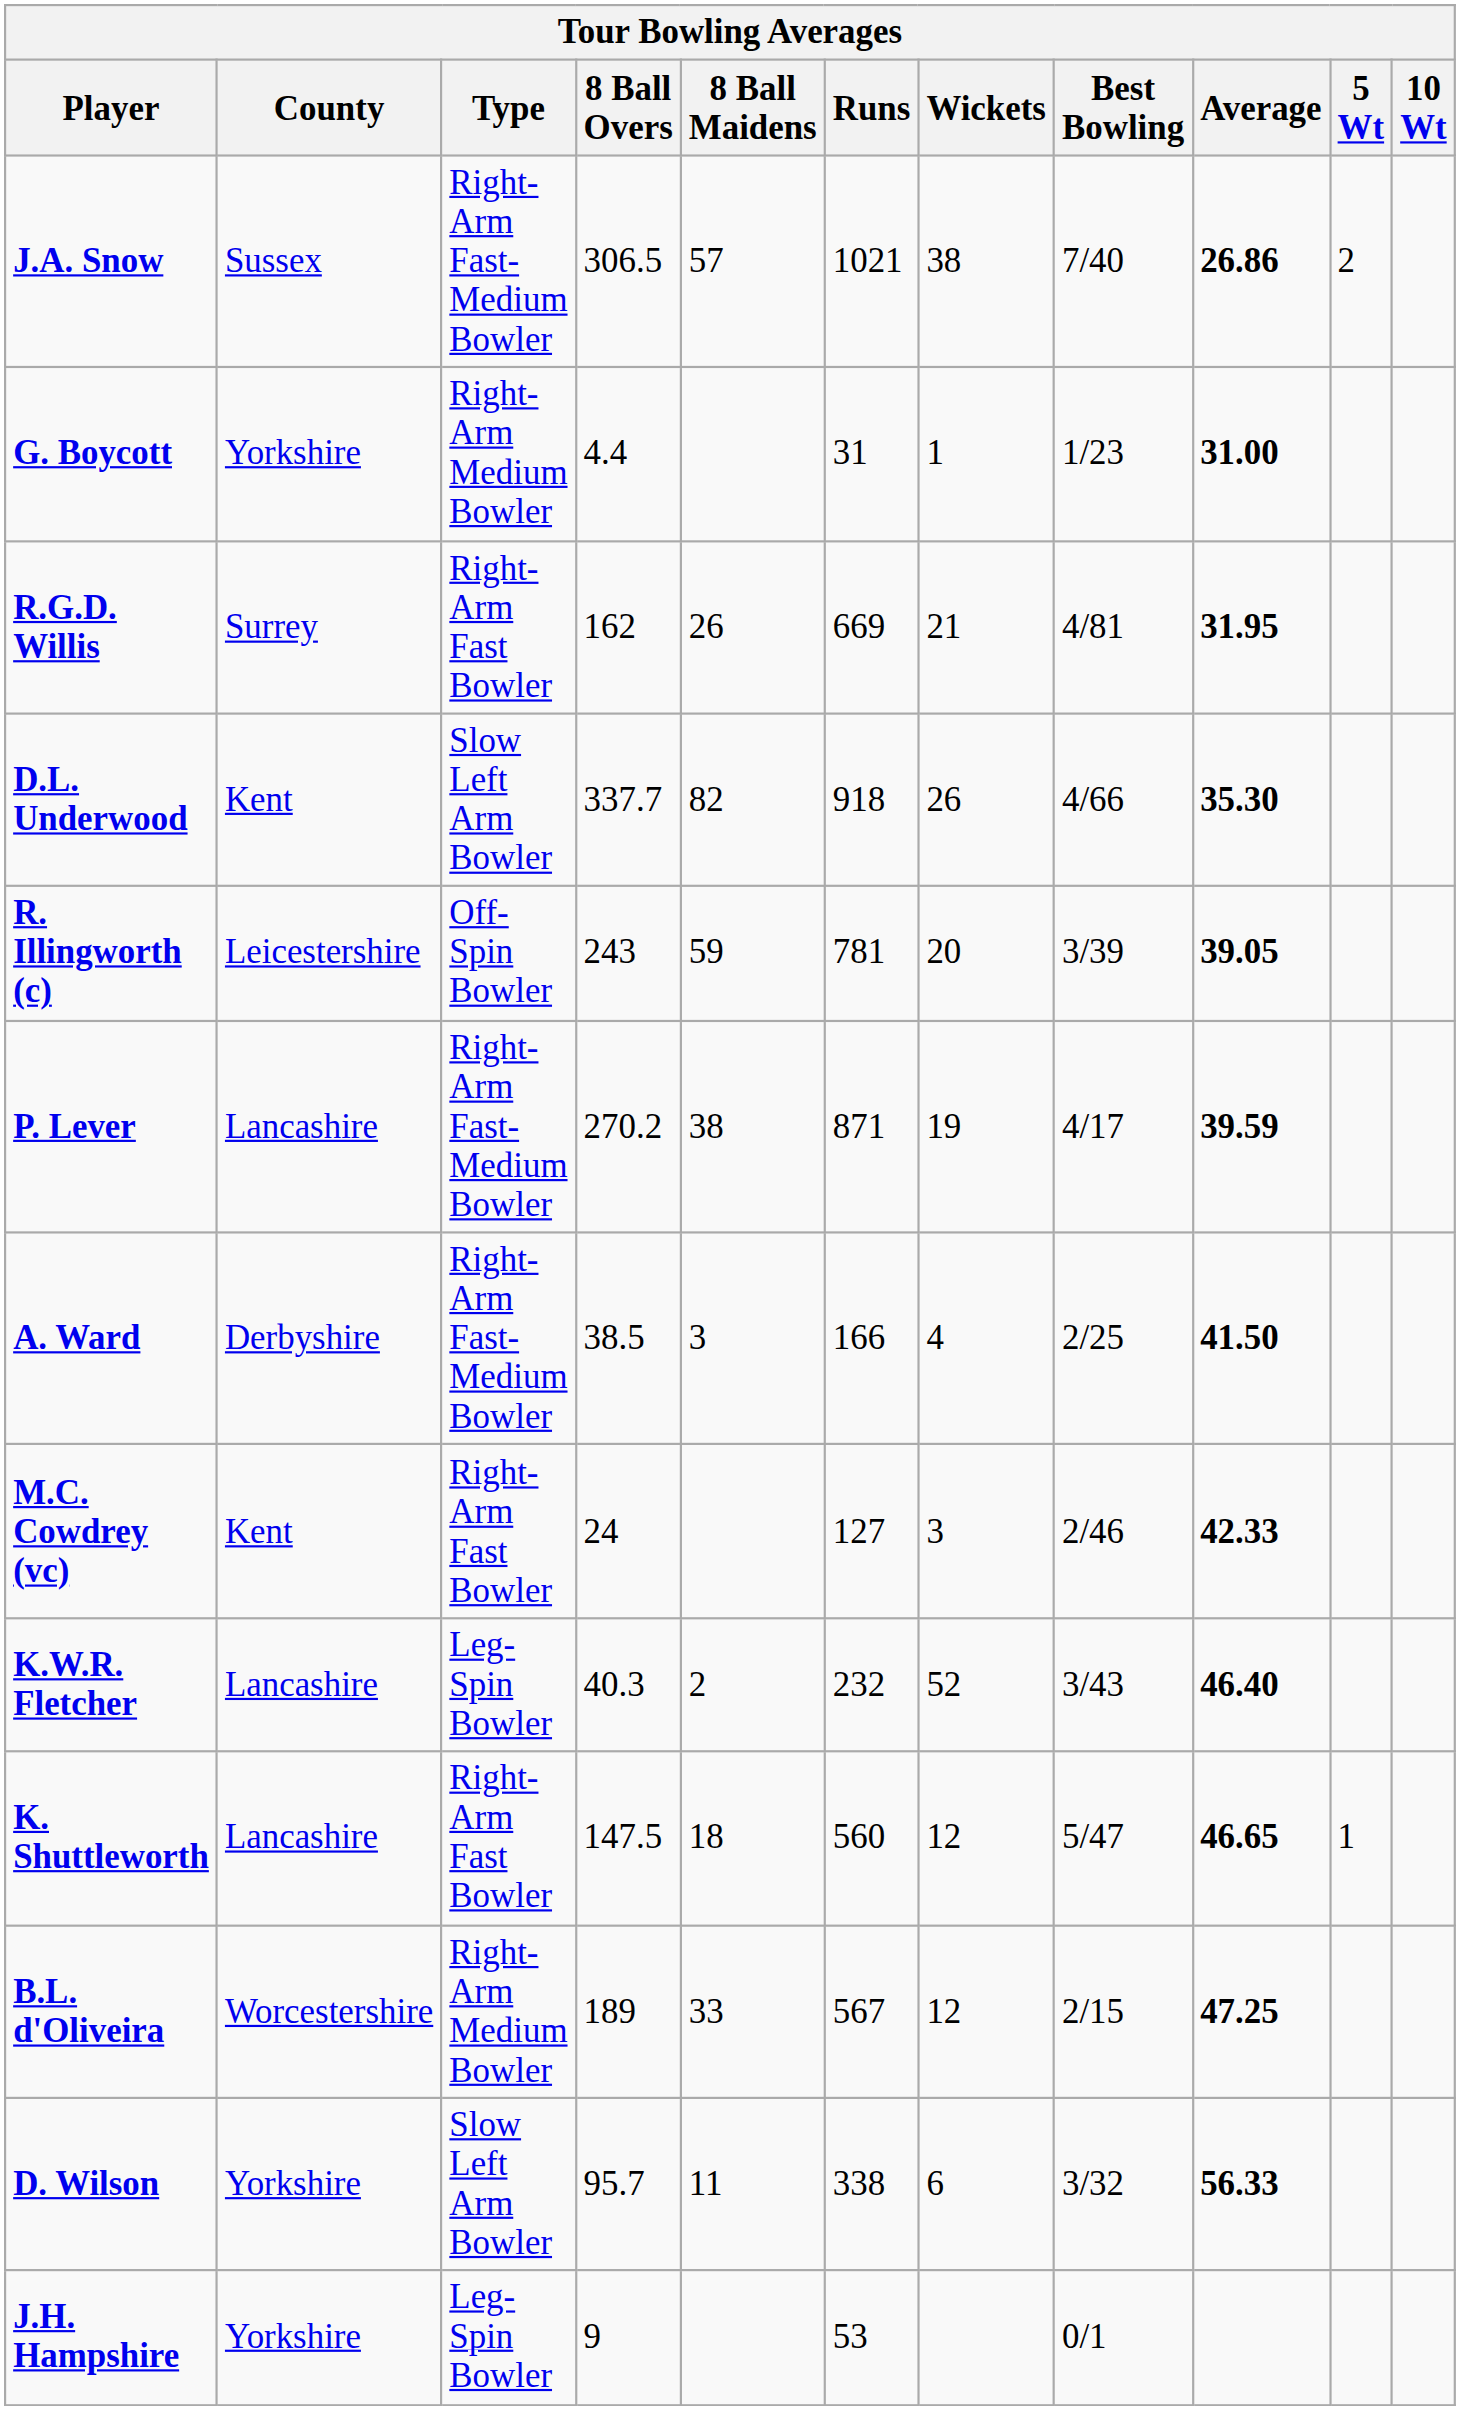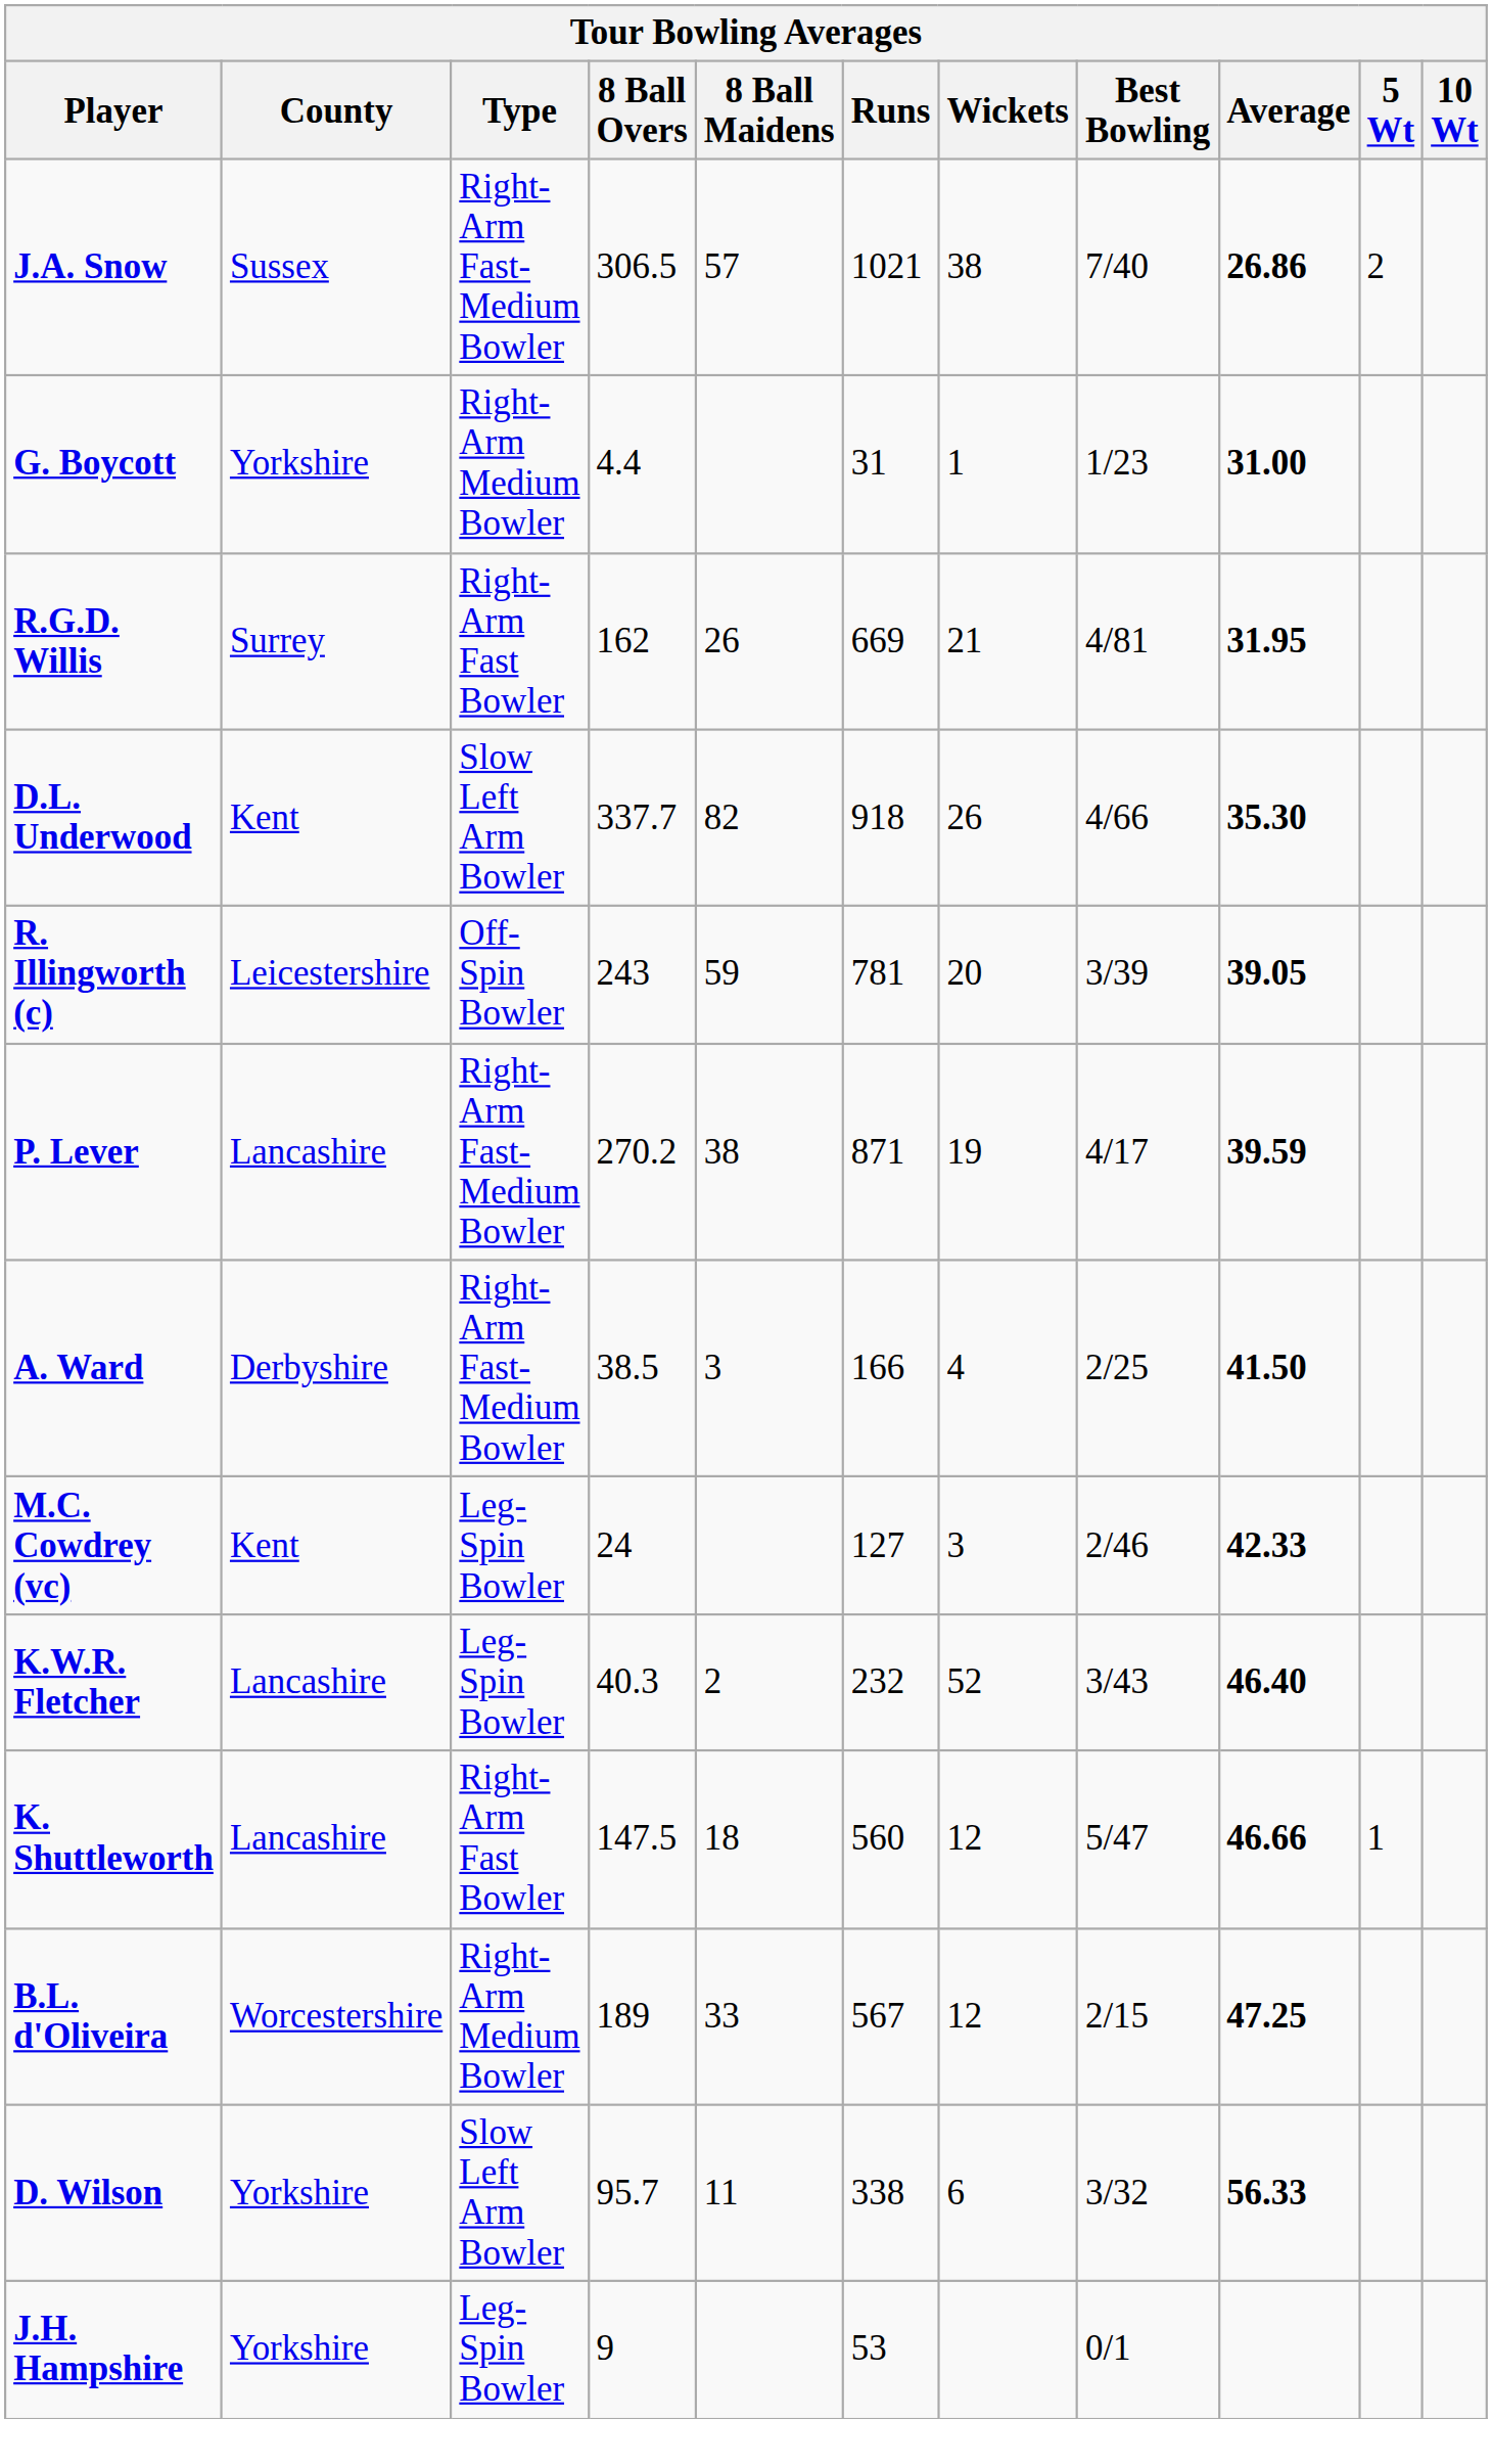M.C. Cowdrey (vc) | Type: Right-Arm Fast Bowler -> Leg-Spin Bowler
K. Shuttleworth | Average: 46.65 -> 46.66
